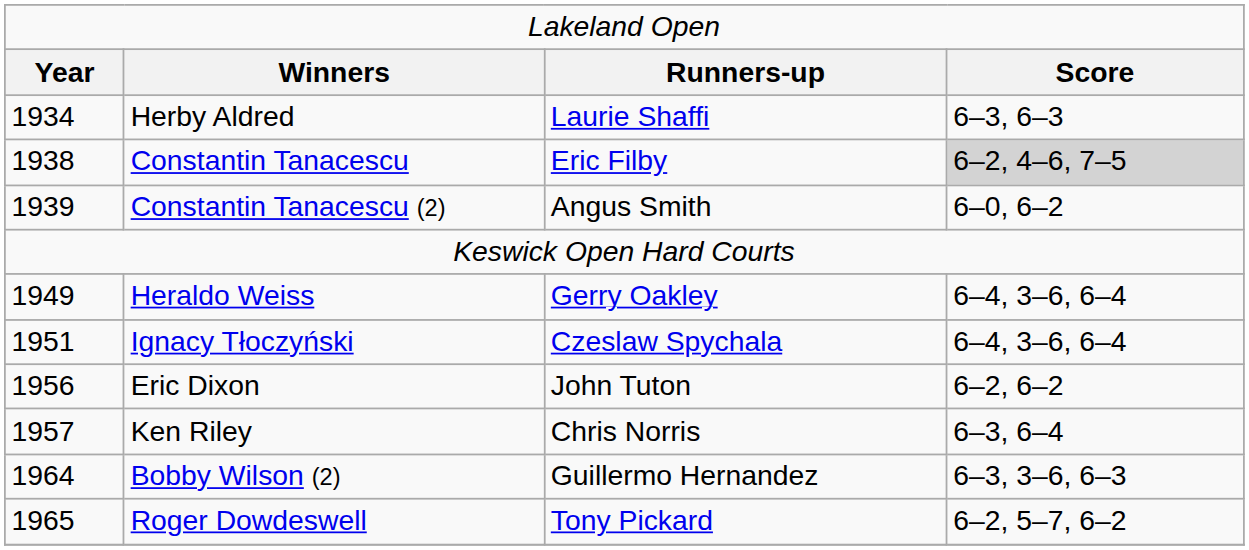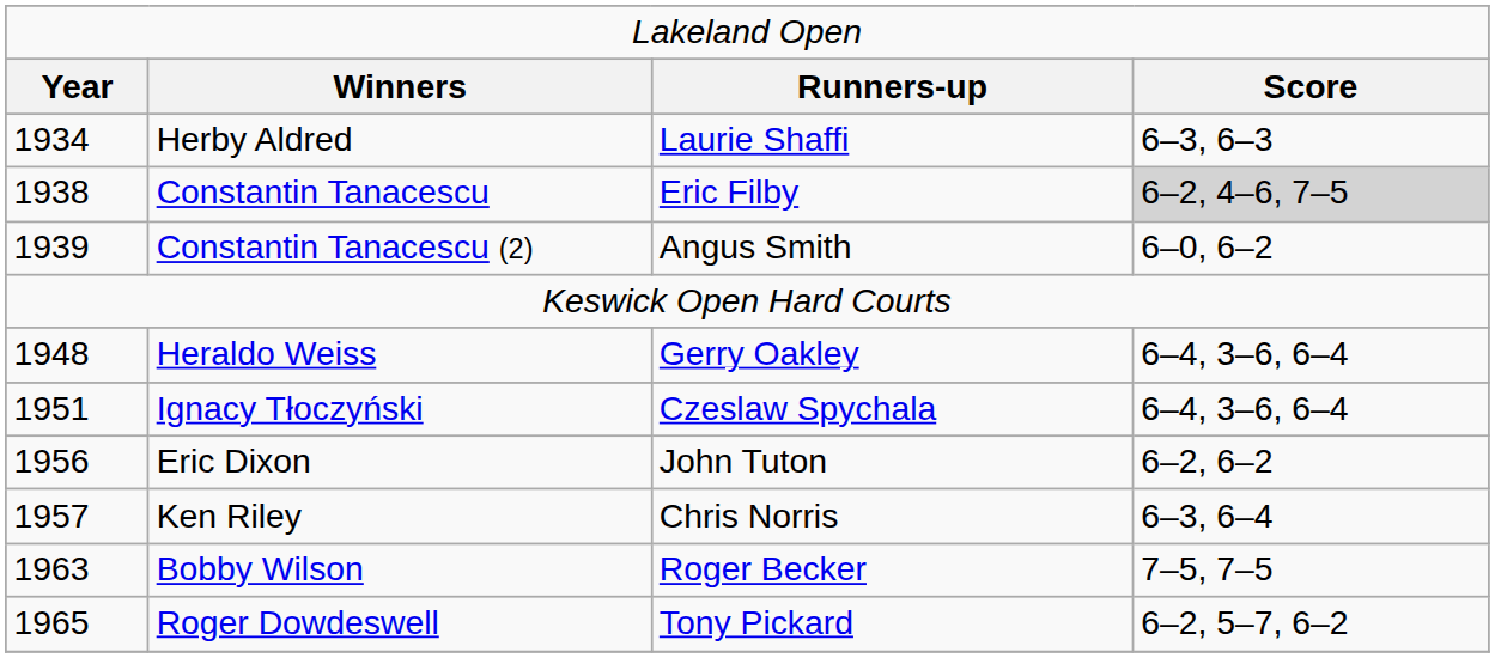Heraldo Weiss | column 1: 1949 -> 1948
+ row: 1963 | Bobby Wilson | Roger Becker | 7–5, 7–5
- row: 1964 | Bobby Wilson (2) | Guillermo Hernandez | 6–3, 3–6, 6–3
